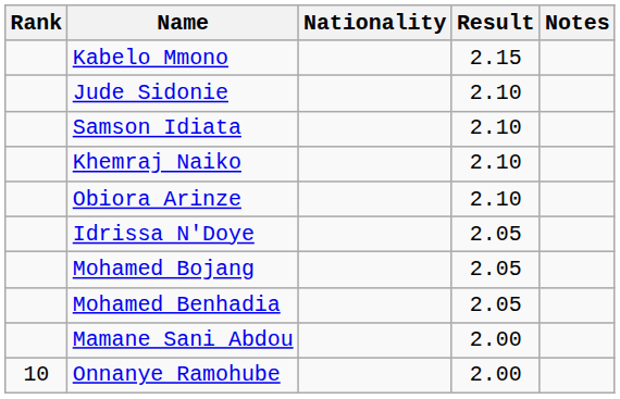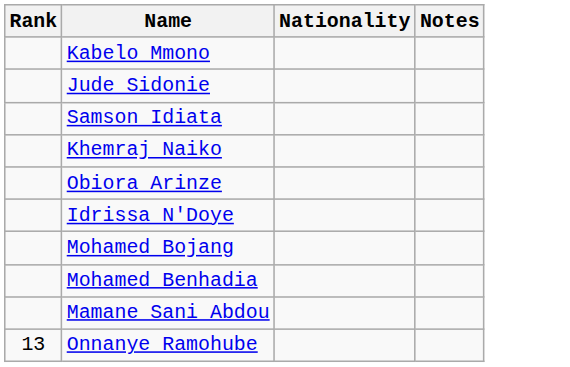- column: Result | 2.15 | 2.10 | 2.10 | 2.10 | 2.10 | 2.05 | 2.05 | 2.05 | 2.00 | 2.00
Onnanye Ramohube | Rank: 10 -> 13
